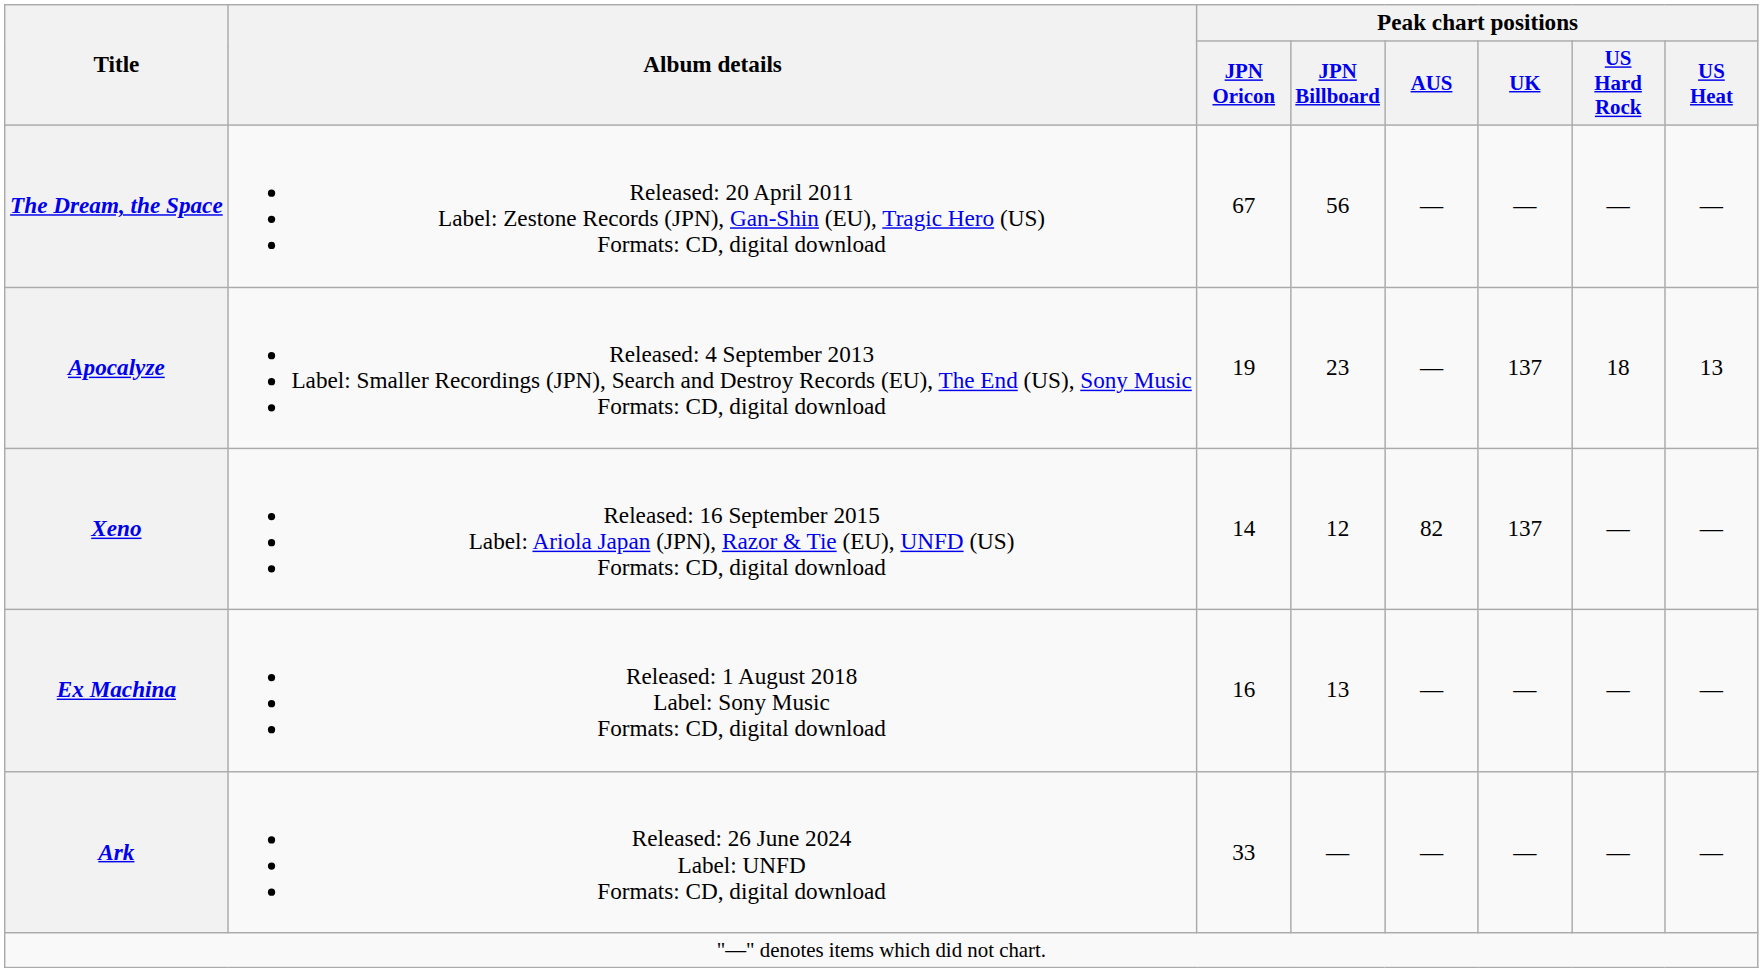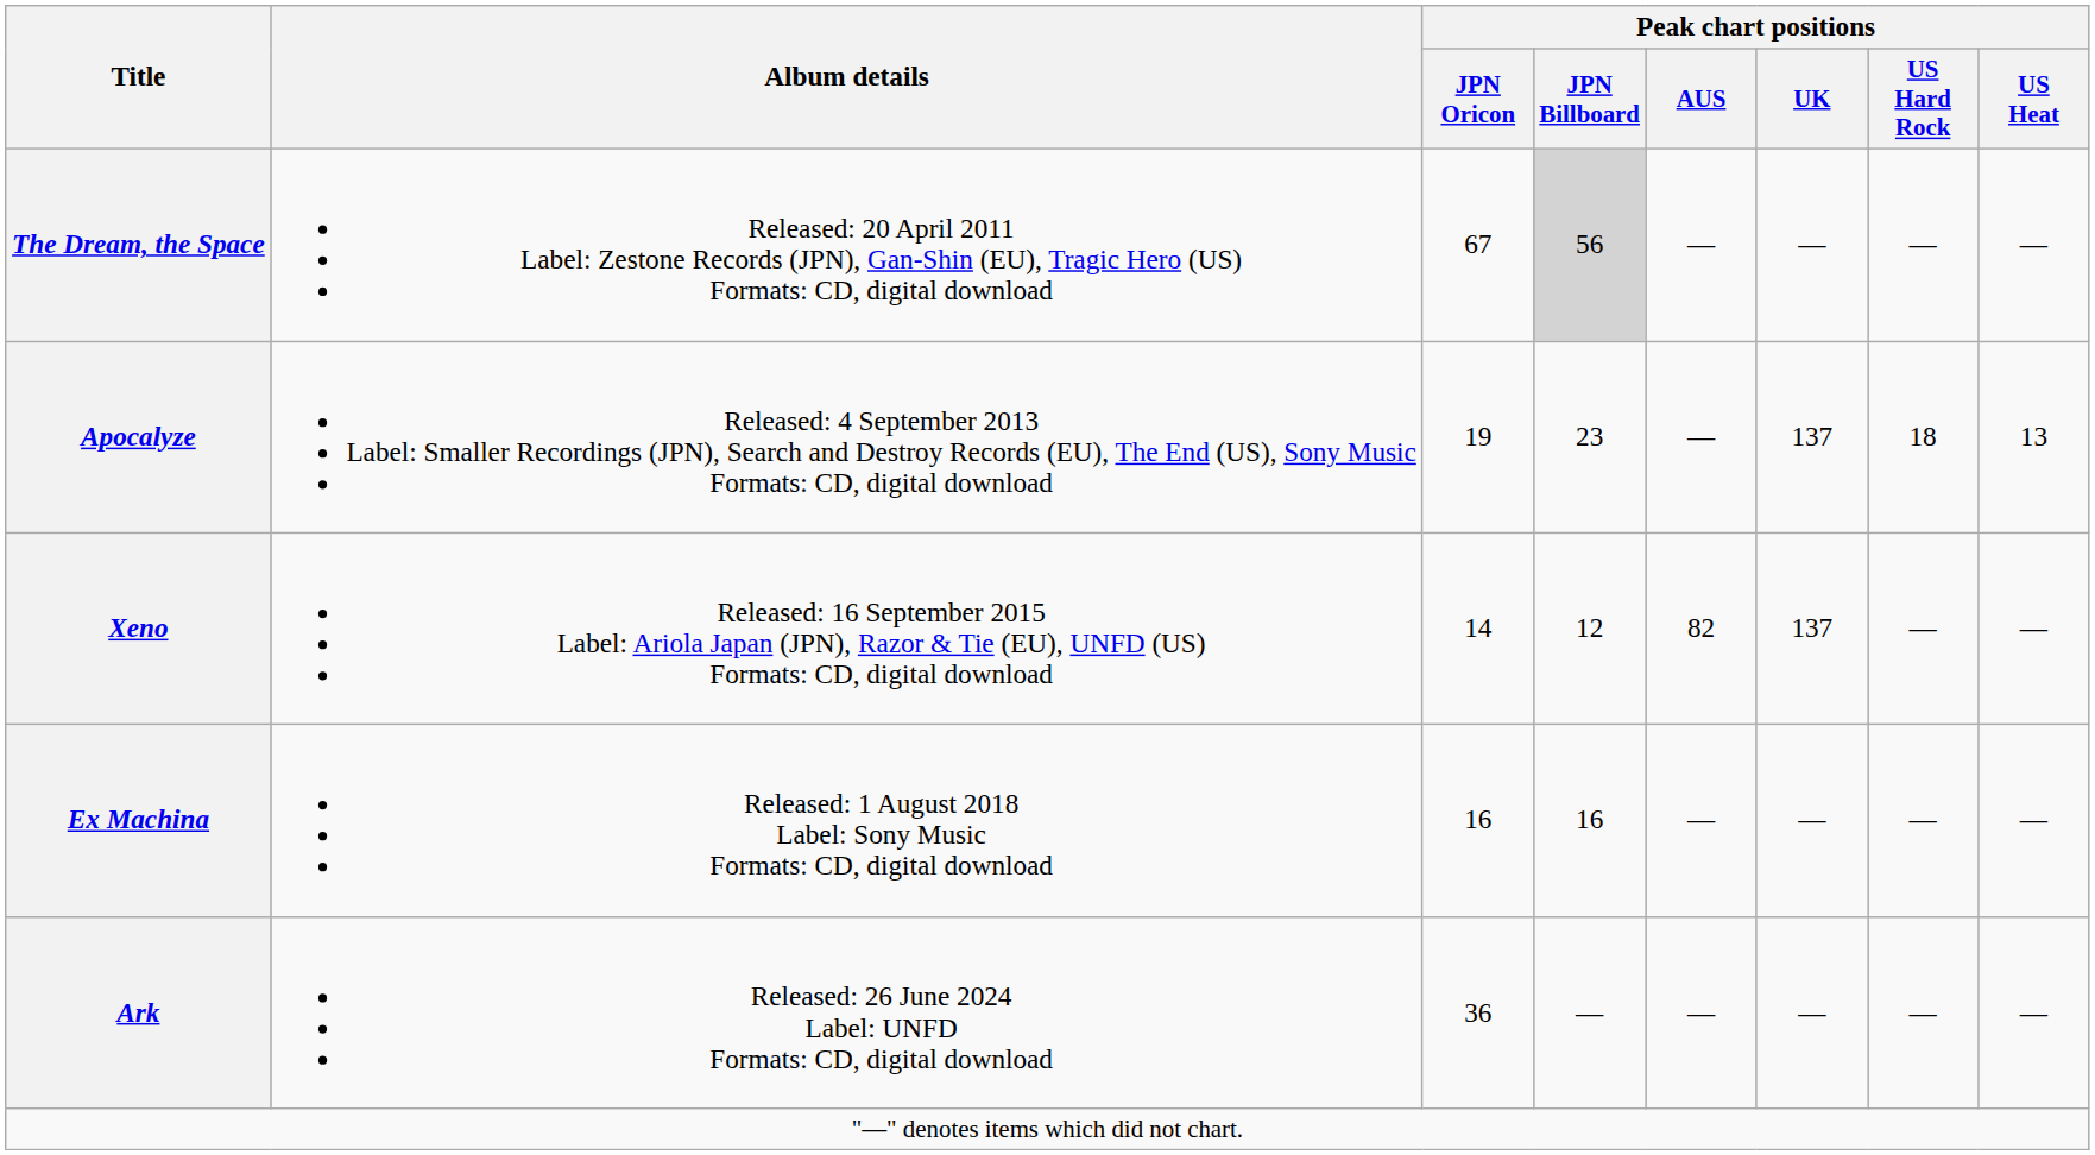The Dream, the Space | Peak chart positions / JPN Billboard: no background -> lightgrey background
Ex Machina | Peak chart positions / JPN Billboard: 13 -> 16
Ark | Peak chart positions / JPN Oricon: 33 -> 36
